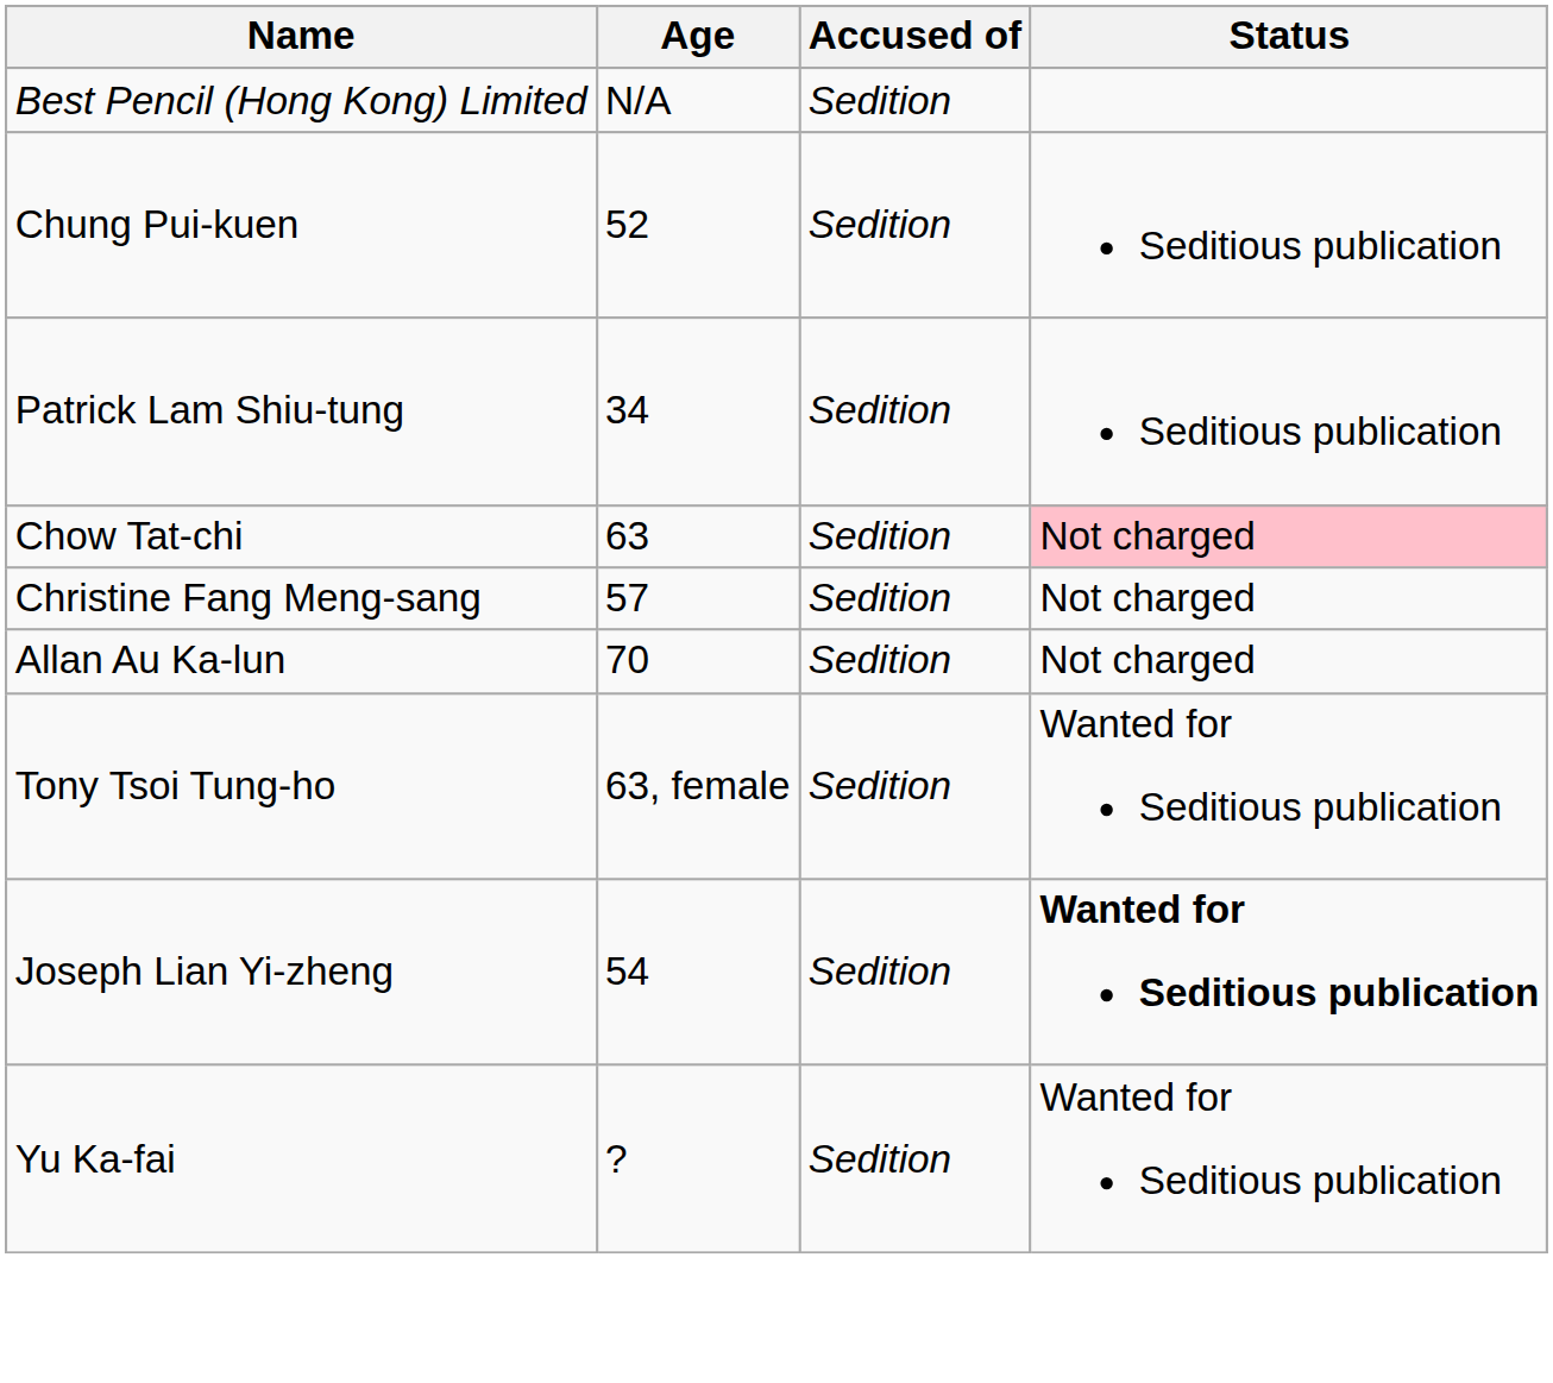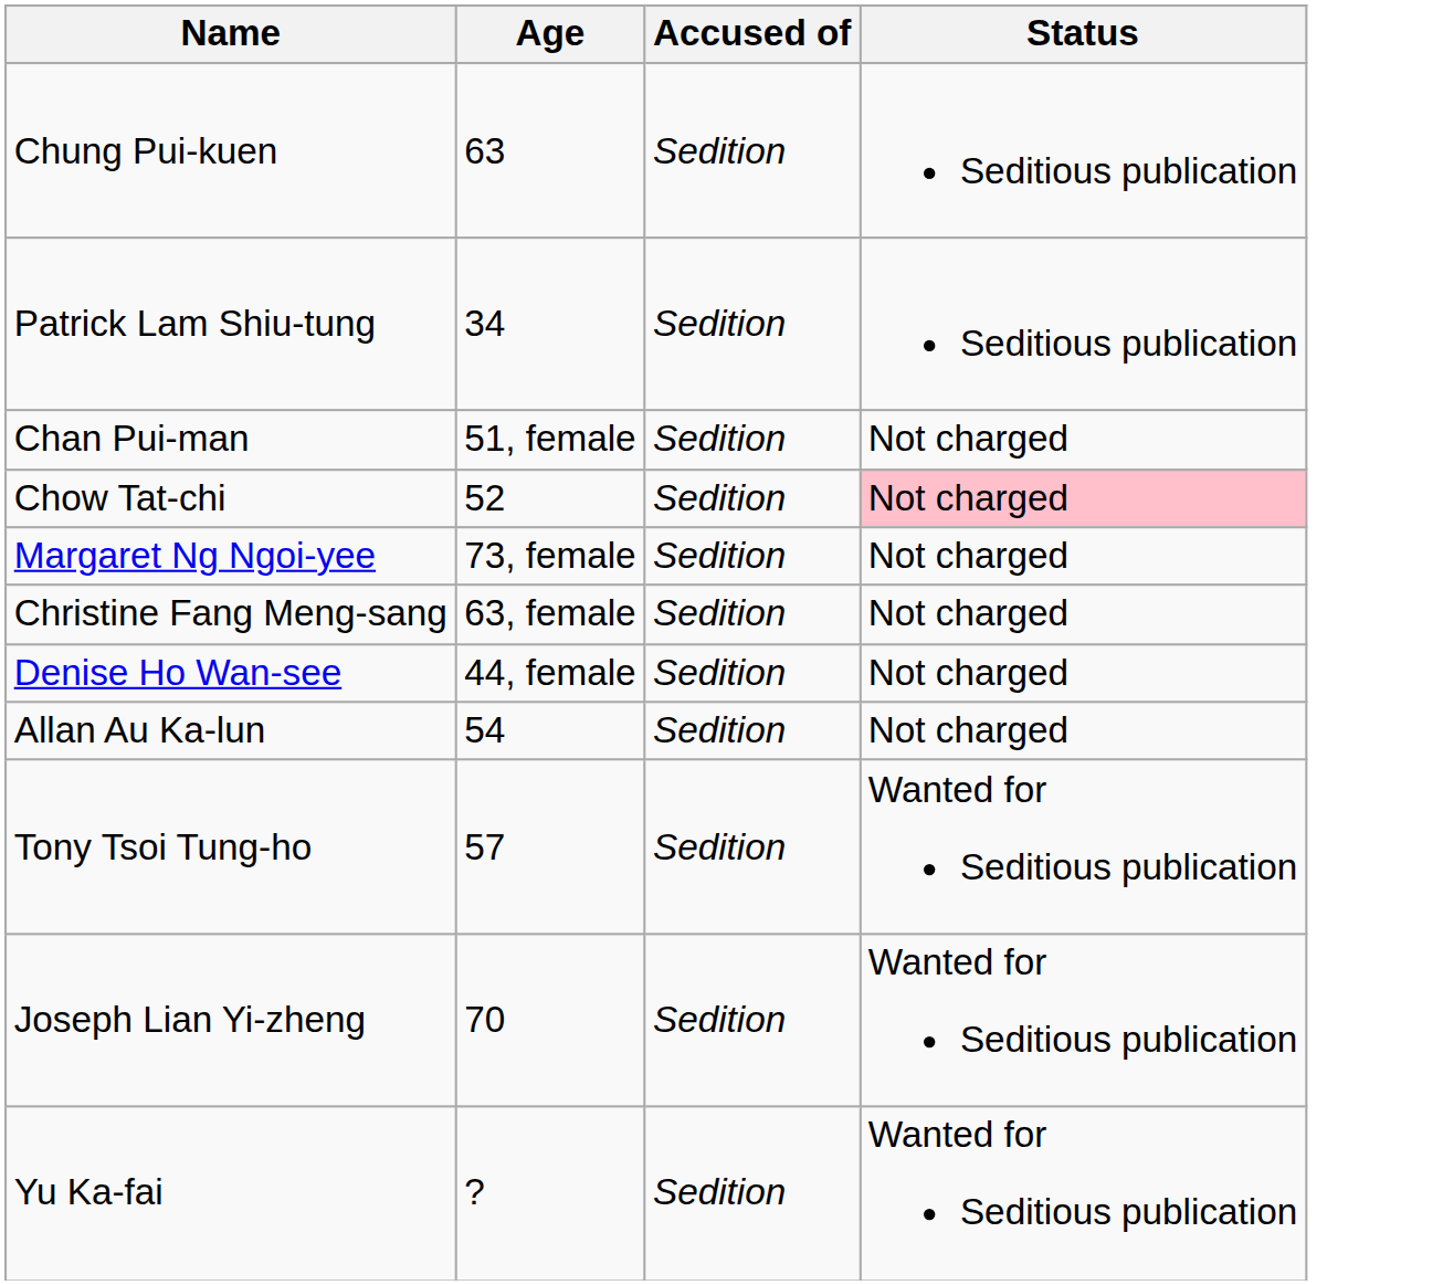- row: Best Pencil (Hong Kong) Limited | N/A | Sedition
Chung Pui-kuen | Age: 52 -> 63
+ row: Chan Pui-man | 51, female | Sedition | Not charged
Chow Tat-chi | Age: 63 -> 52
+ row: Margaret Ng Ngoi-yee | 73, female | Sedition | Not charged
Christine Fang Meng-sang | Age: 57 -> 63, female
+ row: Denise Ho Wan-see | 44, female | Sedition | Not charged
Allan Au Ka-lun | Age: 70 -> 54
Tony Tsoi Tung-ho | Age: 63, female -> 57
Joseph Lian Yi-zheng | Age: 54 -> 70
Joseph Lian Yi-zheng | Status: bold -> normal
